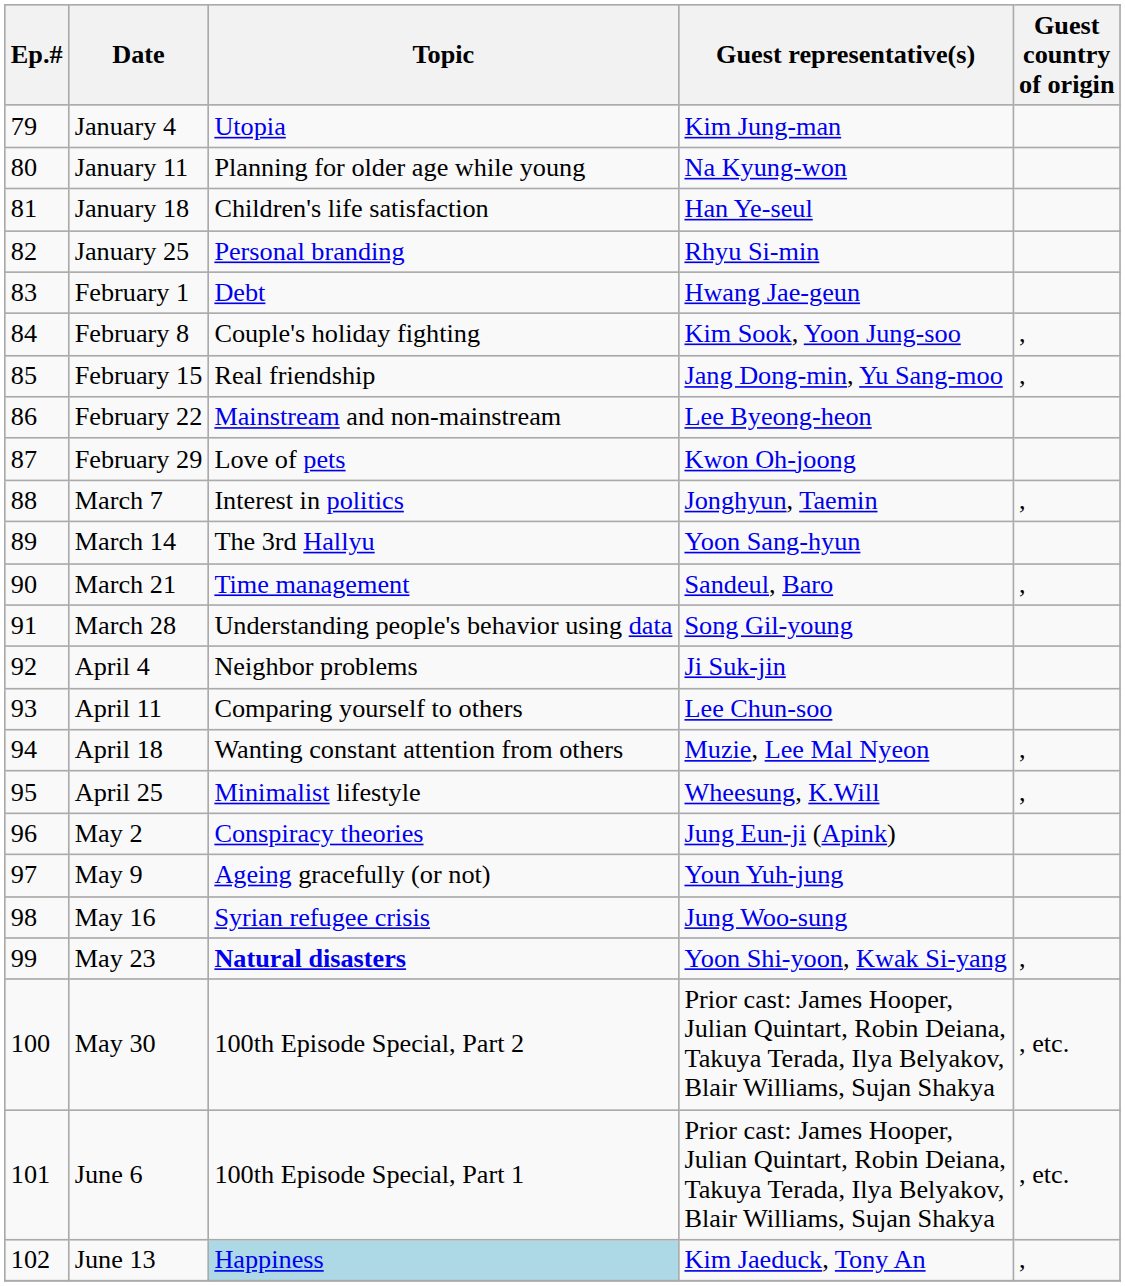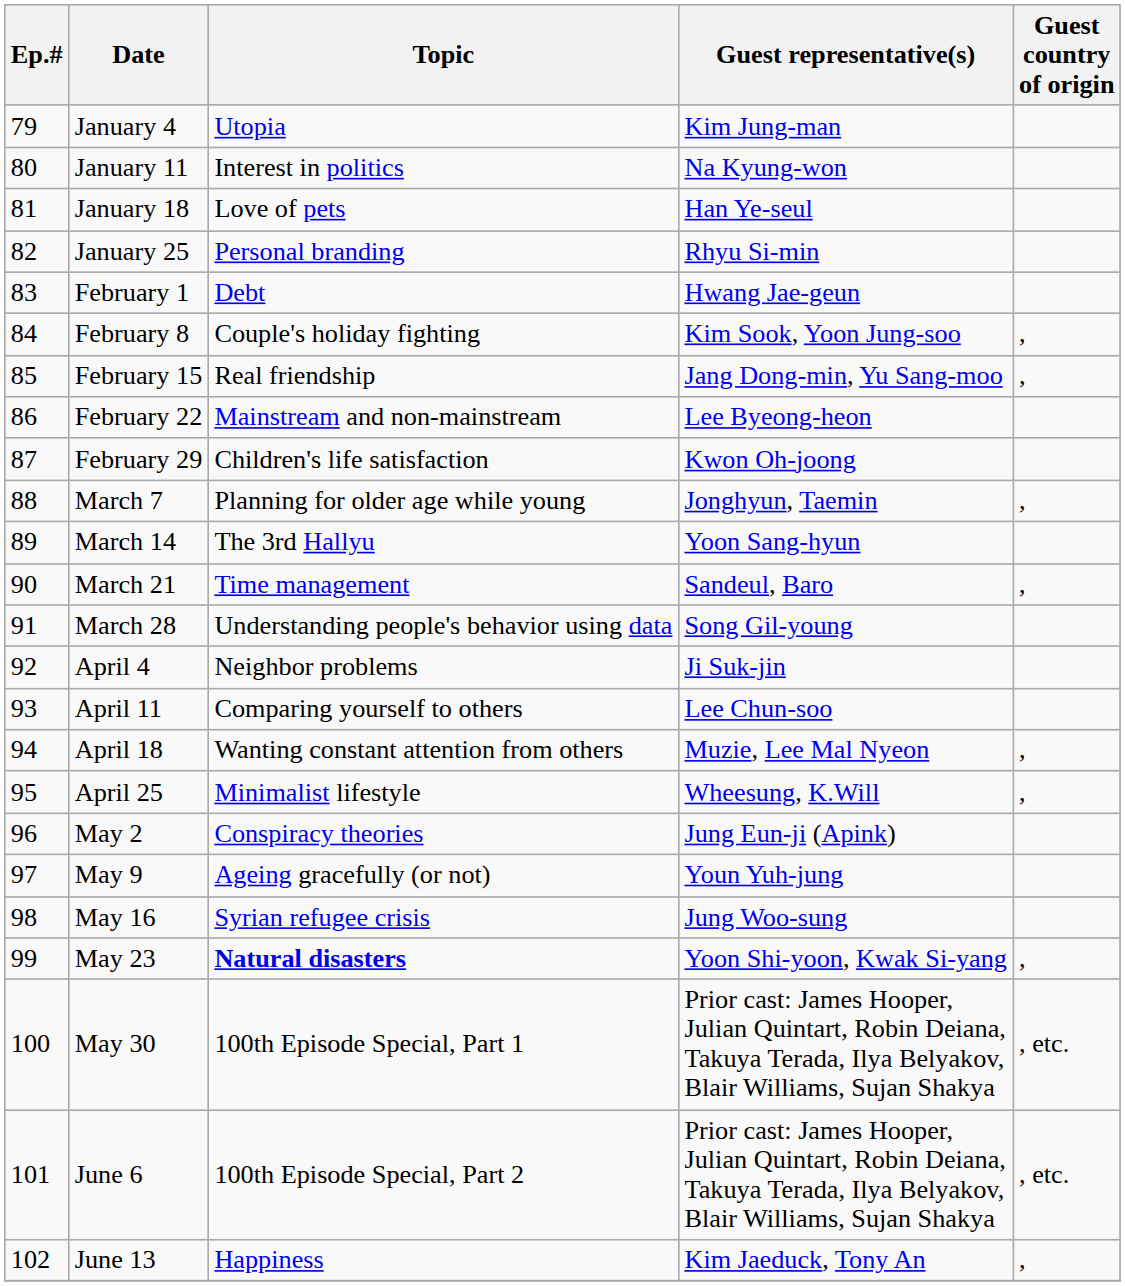January 11 | Topic: Planning for older age while young -> Interest in politics
January 18 | Topic: Children's life satisfaction -> Love of pets
February 29 | Topic: Love of pets -> Children's life satisfaction
March 7 | Topic: Interest in politics -> Planning for older age while young
May 30 | Topic: 100th Episode Special, Part 2 -> 100th Episode Special, Part 1
June 6 | Topic: 100th Episode Special, Part 1 -> 100th Episode Special, Part 2
June 13 | Topic: lightblue background -> no background
